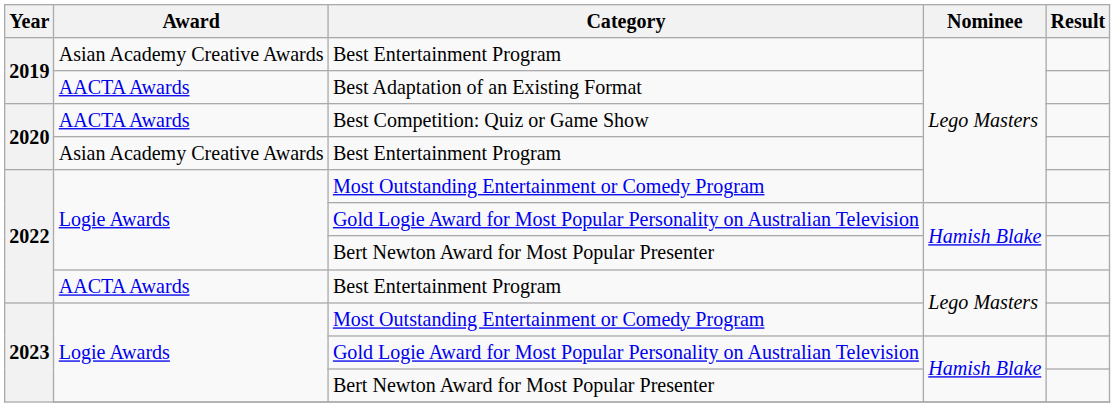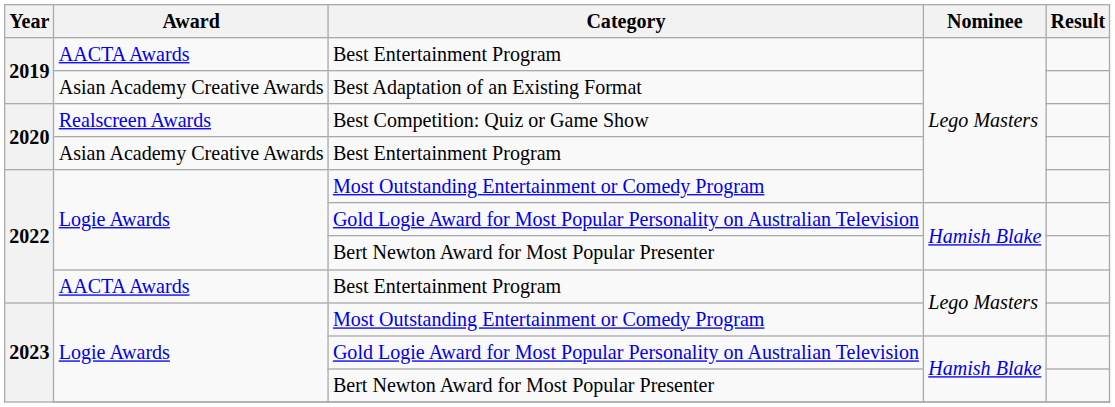2019 / Best Entertainment Program | Award: Asian Academy Creative Awards -> AACTA Awards
Best Adaptation of an Existing Format | Award: AACTA Awards -> Asian Academy Creative Awards
Best Competition: Quiz or Game Show | Award: AACTA Awards -> Realscreen Awards
